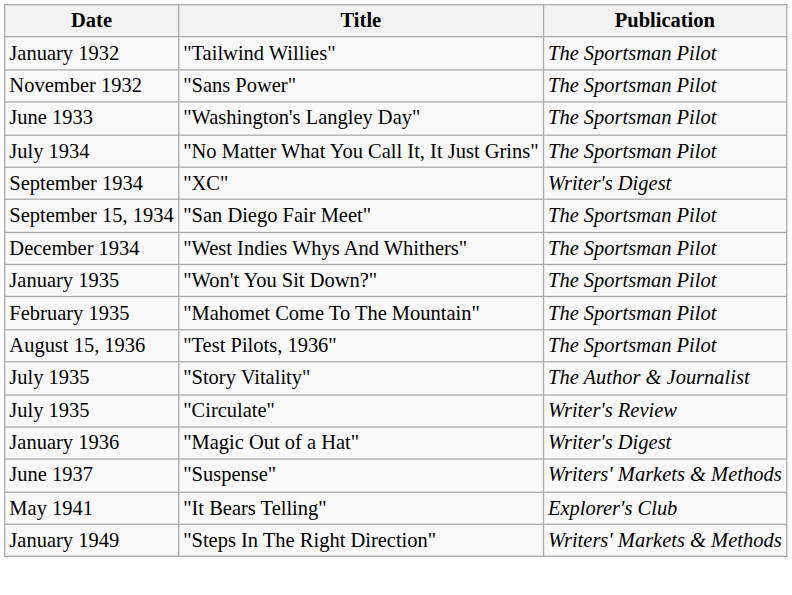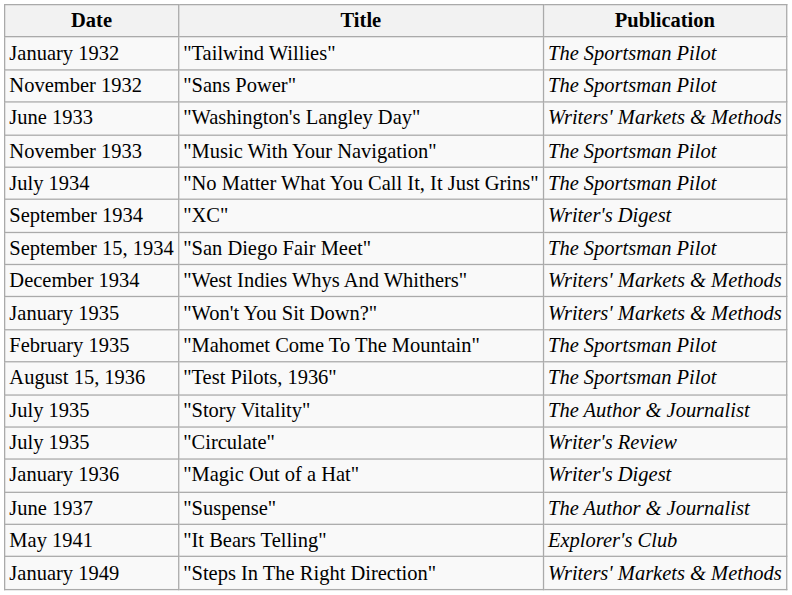"Washington's Langley Day" | Publication: The Sportsman Pilot -> Writers' Markets & Methods
+ row: November 1933 | "Music With Your Navigation" | The Sportsman Pilot
"West Indies Whys And Whithers" | Publication: The Sportsman Pilot -> Writers' Markets & Methods
"Won't You Sit Down?" | Publication: The Sportsman Pilot -> Writers' Markets & Methods
"Suspense" | Publication: Writers' Markets & Methods -> The Author & Journalist
